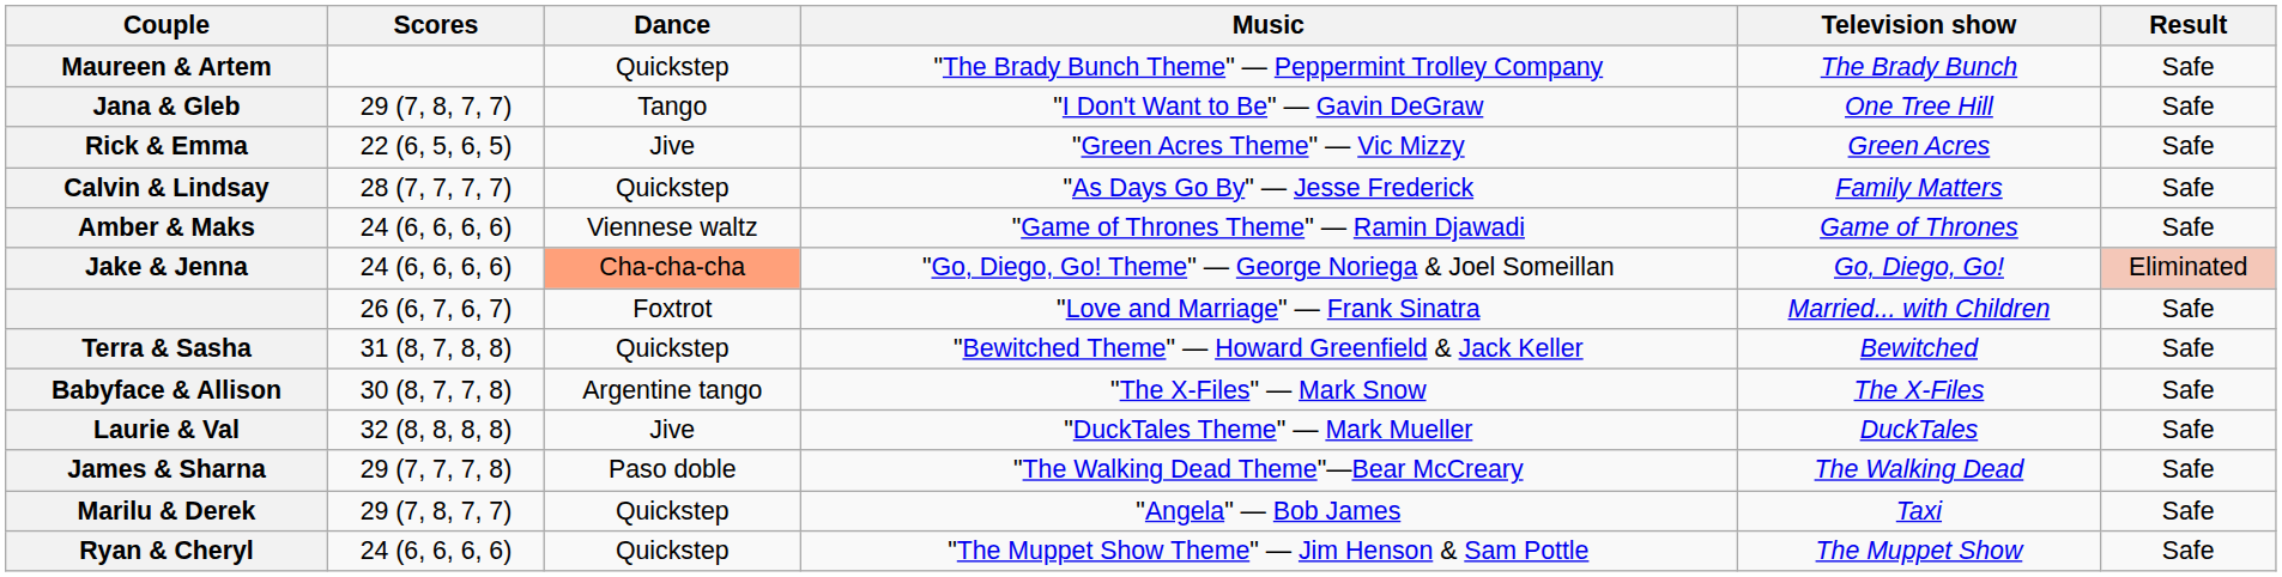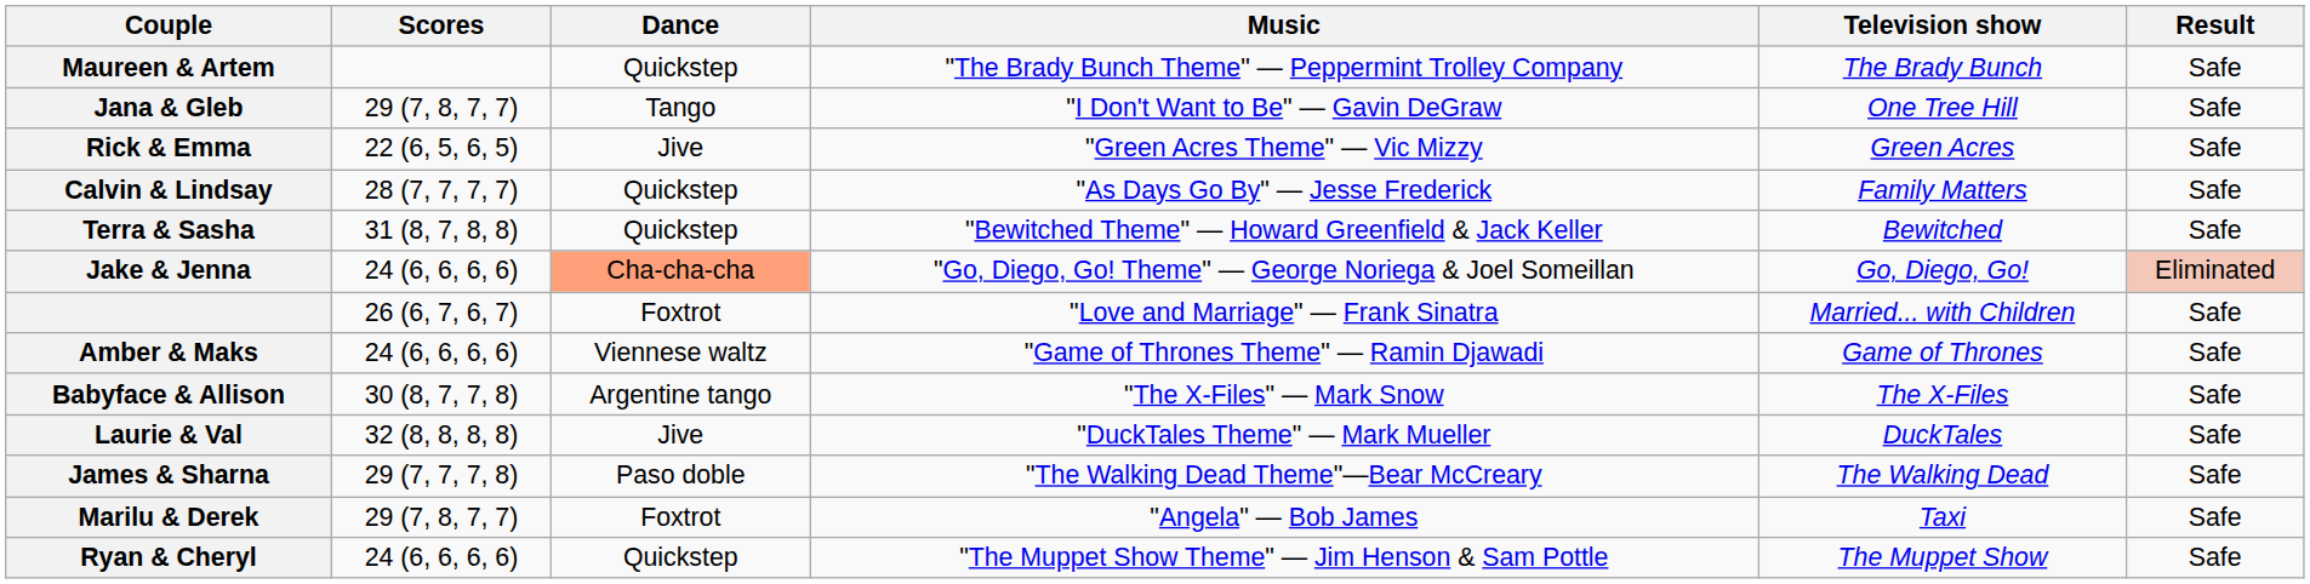rows swapped: Amber & Maks <-> Terra & Sasha
Marilu & Derek | Dance: Quickstep -> Foxtrot
